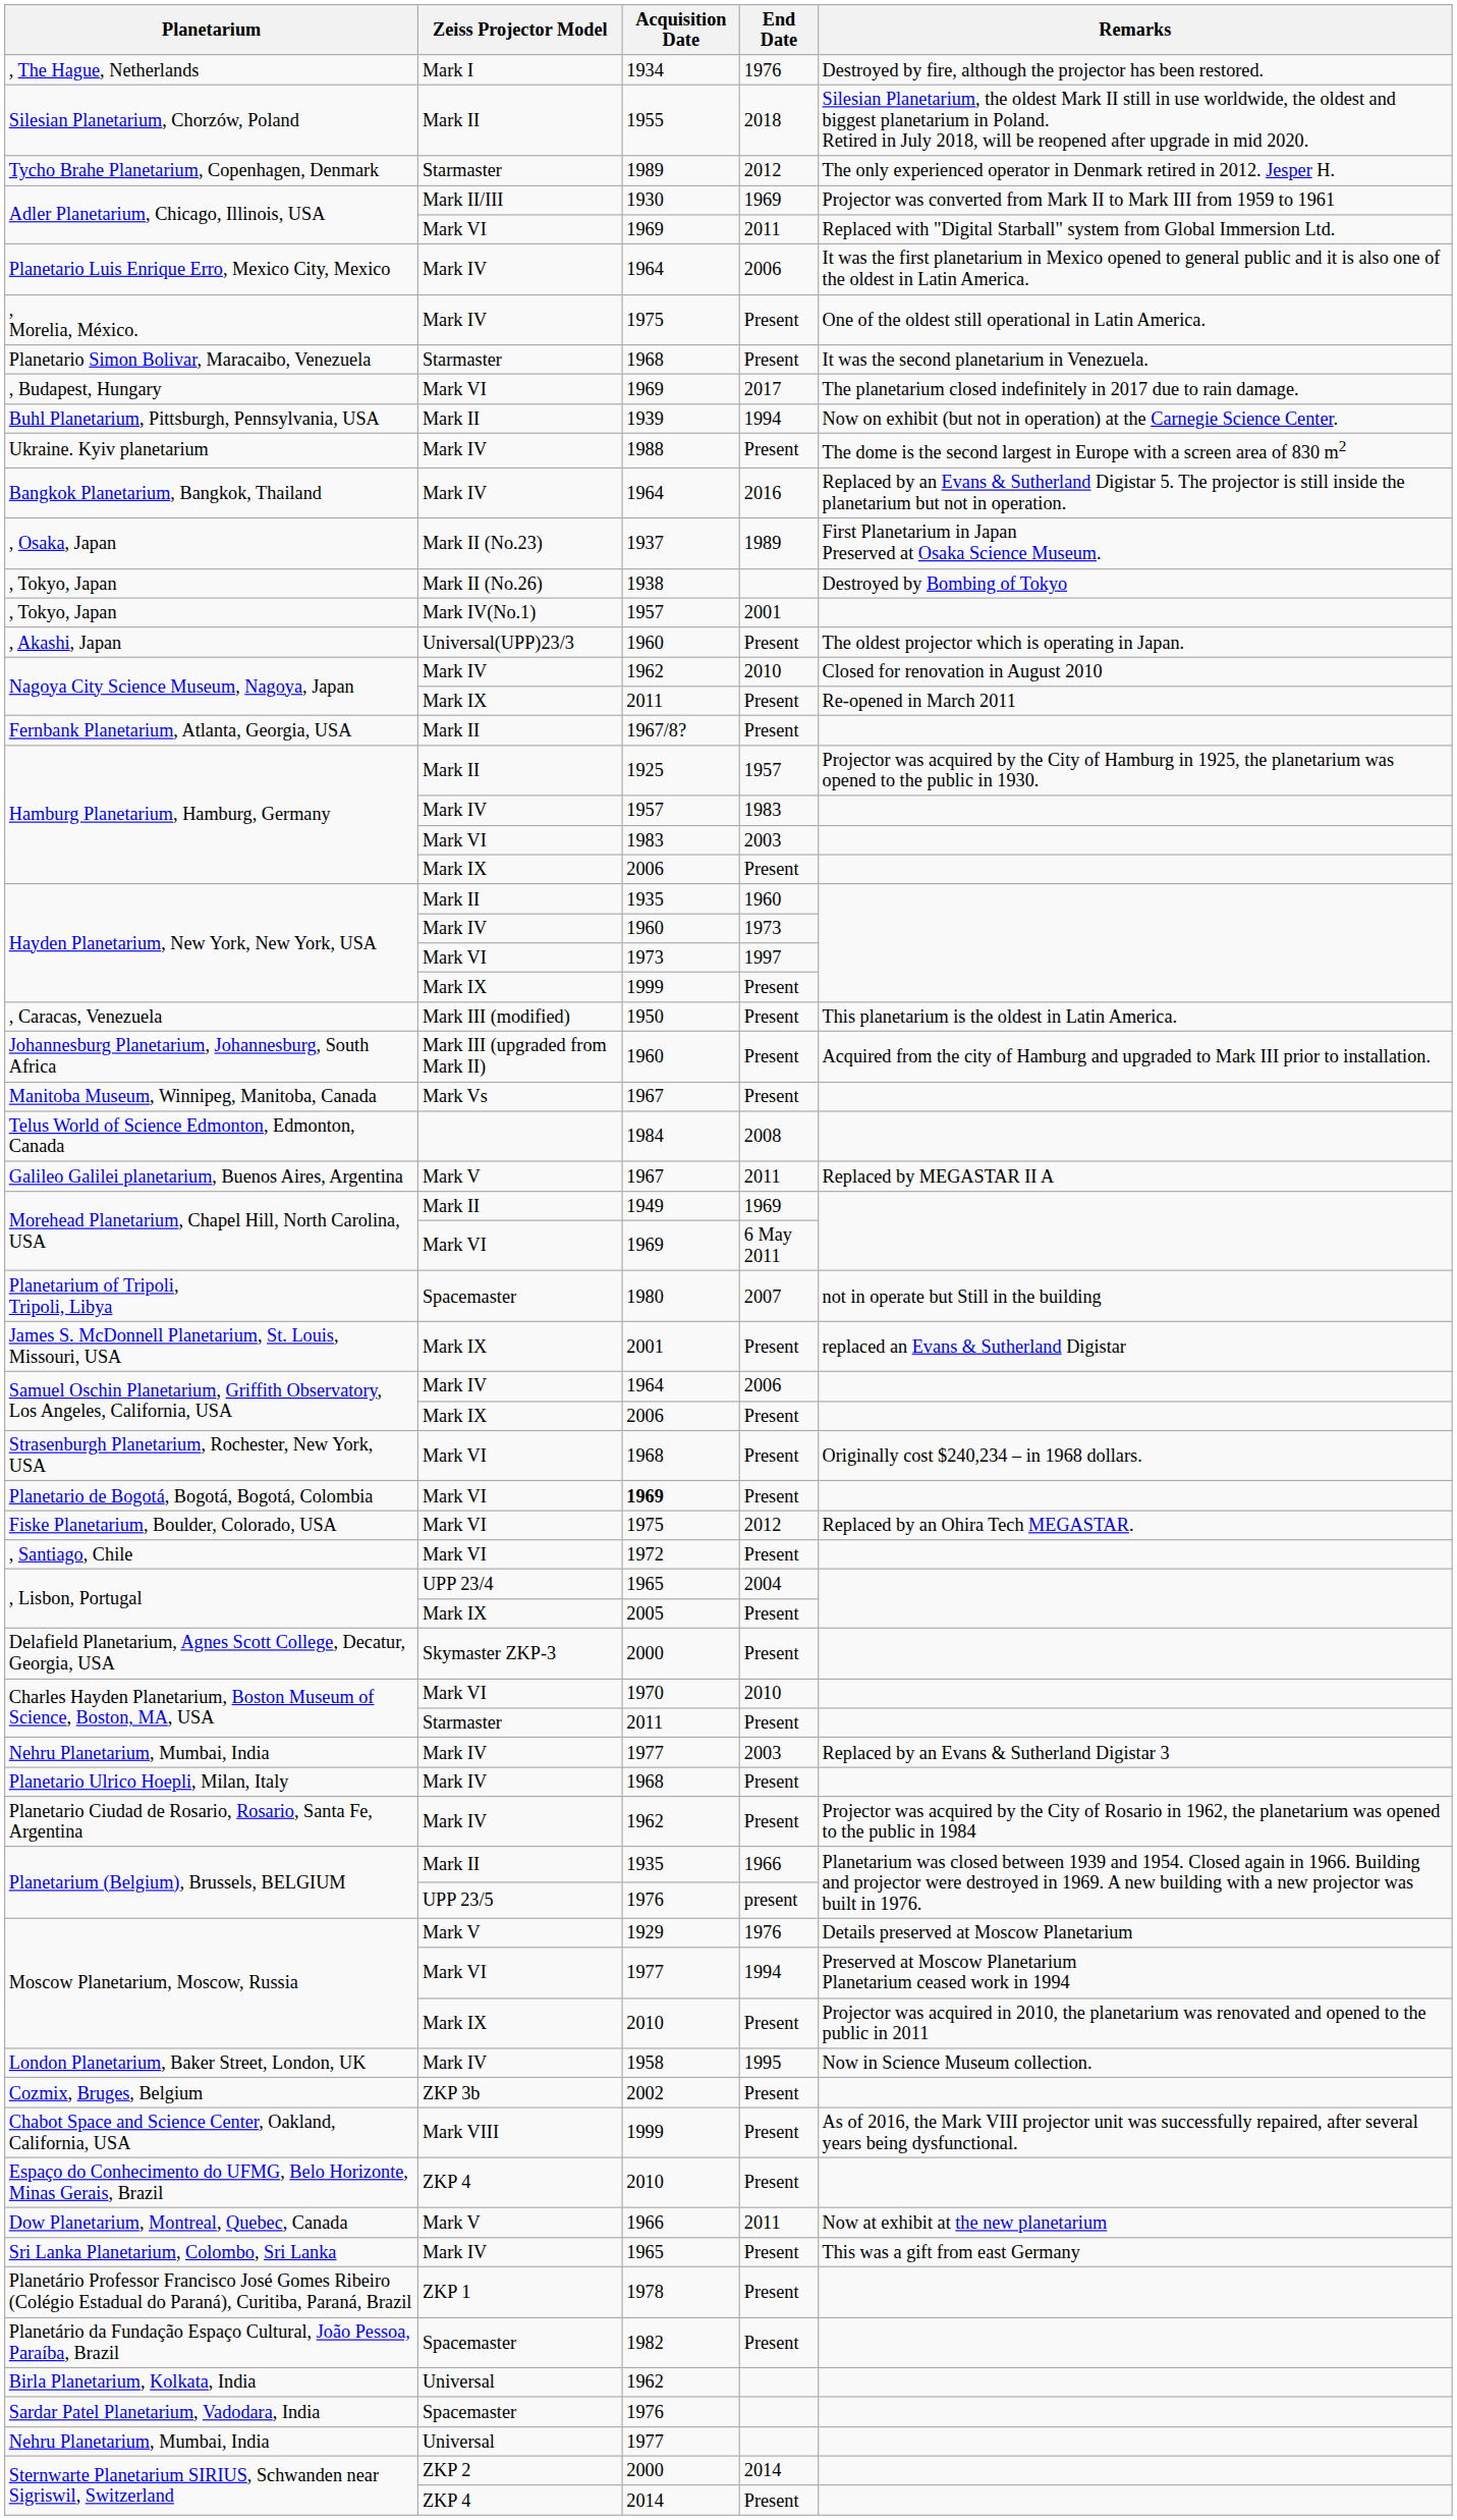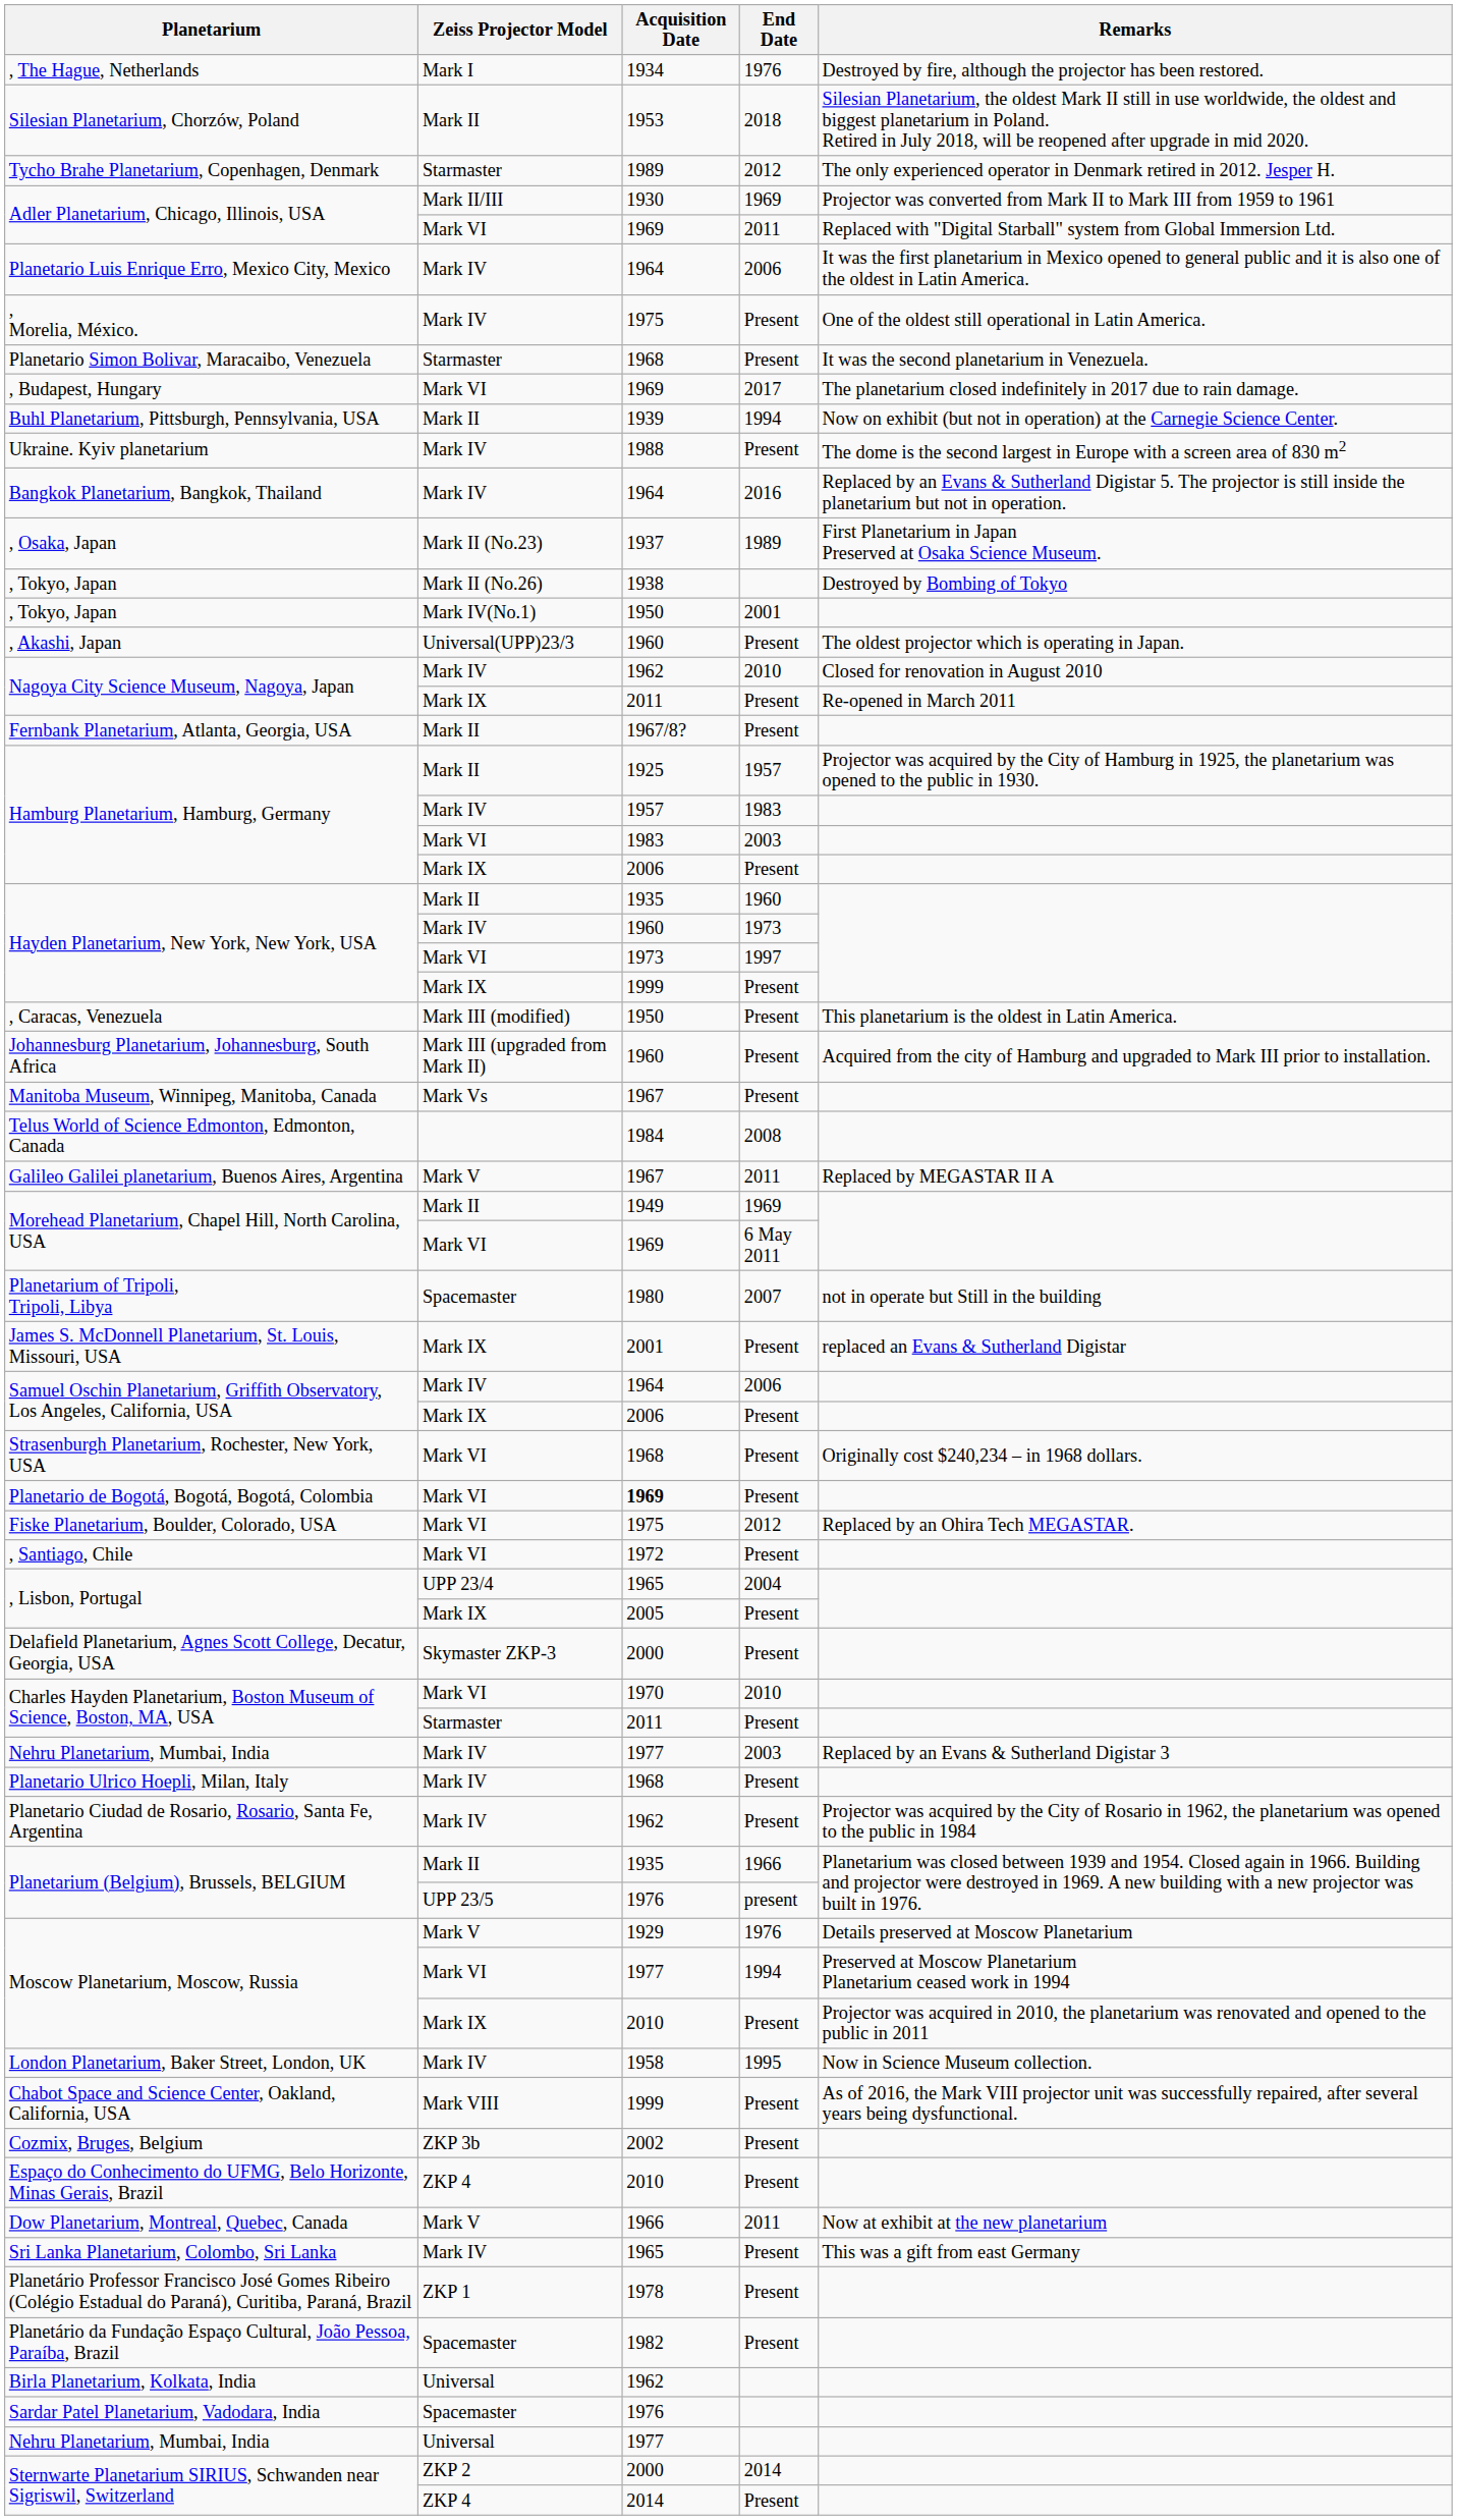Silesian Planetarium, Chorzów, Poland | Acquisition Date: 1955 -> 1953
, Tokyo, Japan / 2001 | Acquisition Date: 1957 -> 1950
rows swapped: Chabot Space and Science Center, Oakland, California, USA <-> Cozmix, Bruges, Belgium
